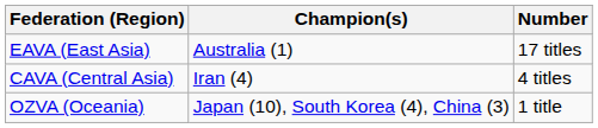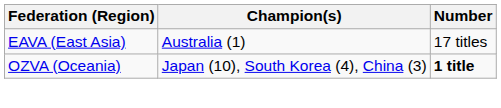- row: CAVA (Central Asia) | Iran (4) | 4 titles
OZVA (Oceania) | Number: normal -> bold
